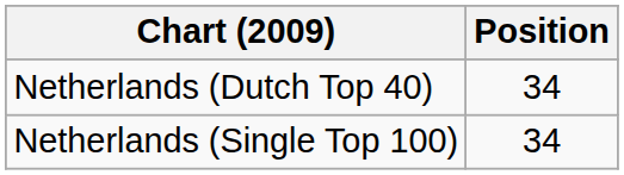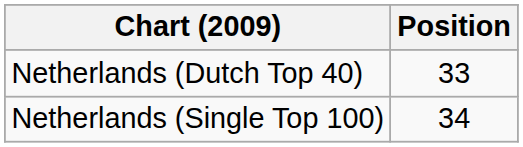Netherlands (Dutch Top 40) | Position: 34 -> 33
